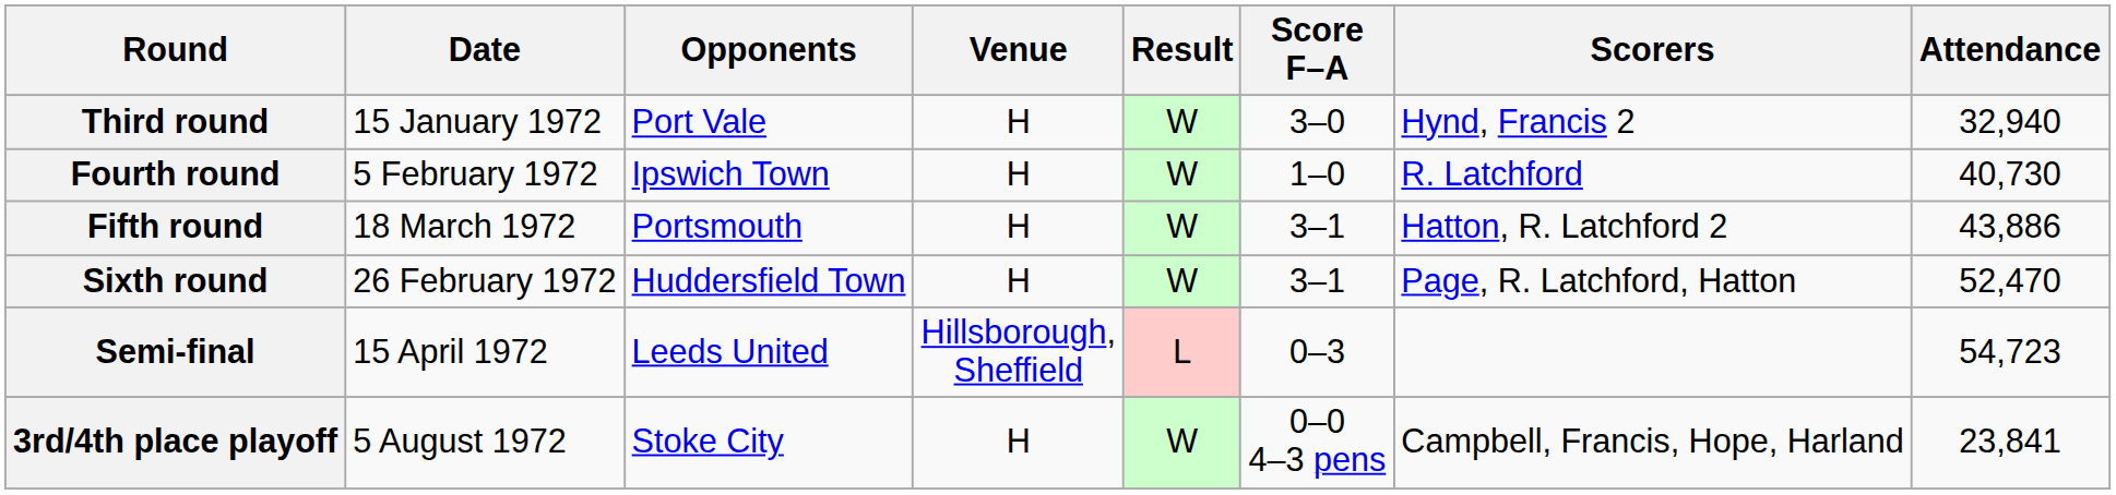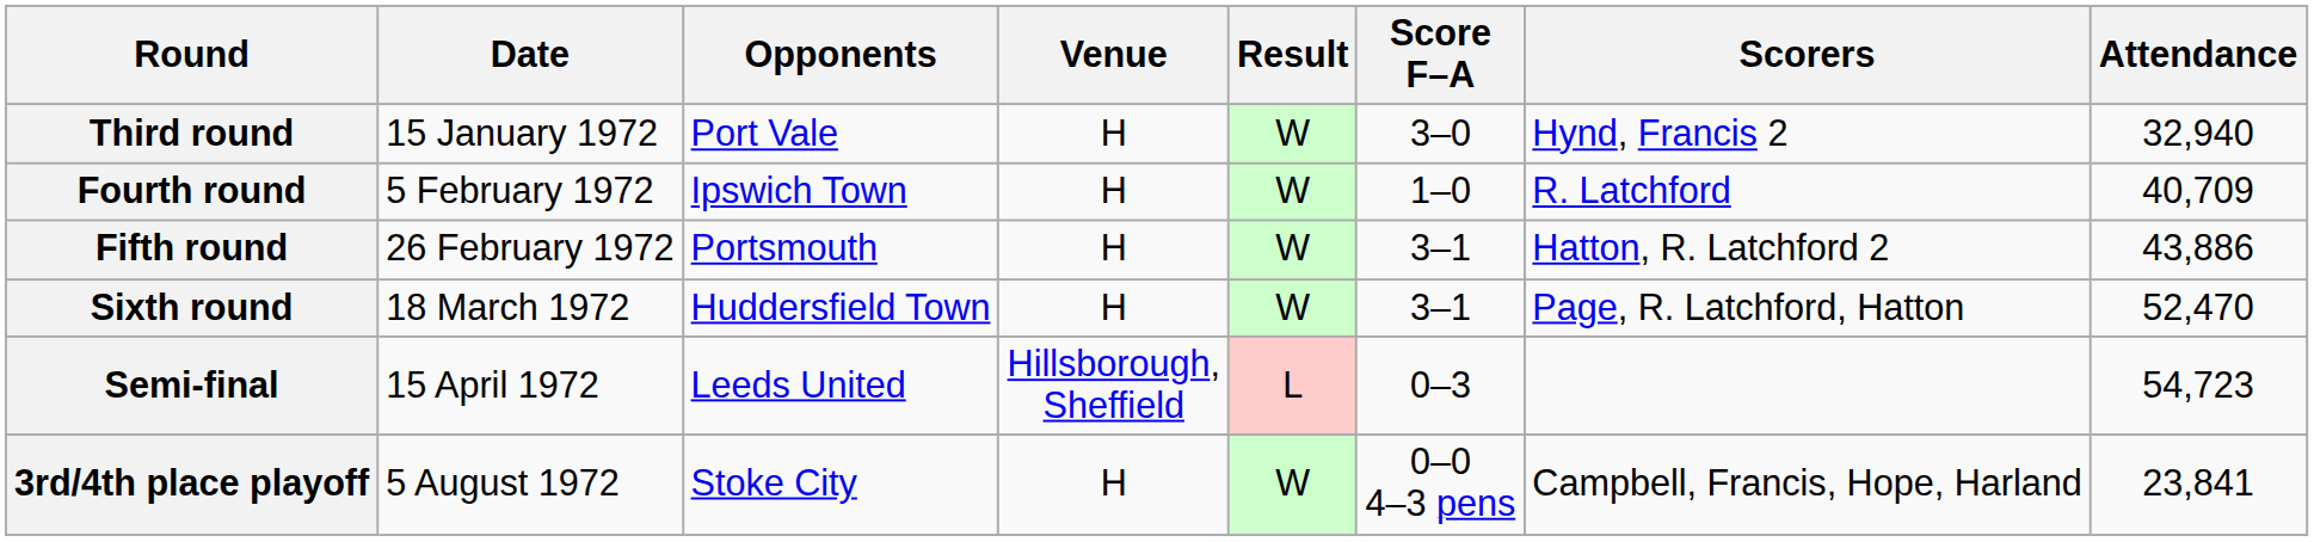Fourth round | Attendance: 40,730 -> 40,709
Fifth round | Date: 18 March 1972 -> 26 February 1972
Sixth round | Date: 26 February 1972 -> 18 March 1972
